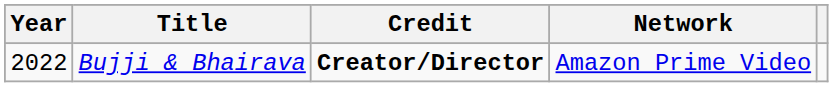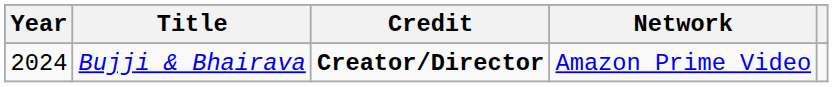Bujji & Bhairava | Year: 2022 -> 2024
